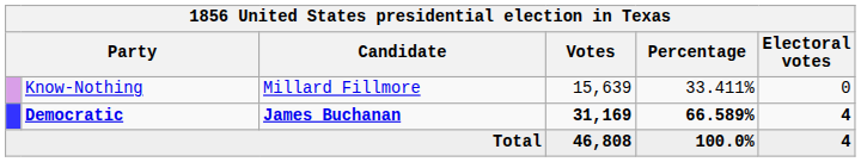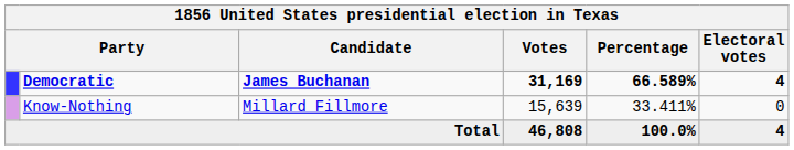rows swapped: Democratic <-> Know-Nothing
